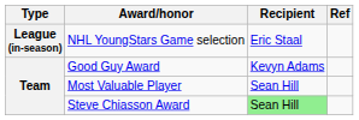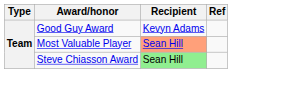- row: League (in-season) | NHL YoungStars Game selection | Eric Staal
Most Valuable Player | Recipient: no background -> lightsalmon background
